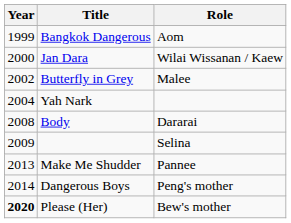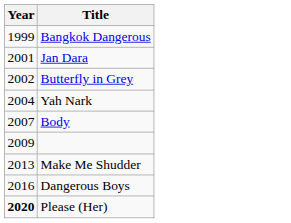- column: Role | Aom | Wilai Wissanan / Kaew | Malee | Dararai | Selina | Pannee | Peng's mother | Bew's mother
Jan Dara | Year: 2000 -> 2001
Body | Year: 2008 -> 2007
Dangerous Boys | Year: 2014 -> 2016
